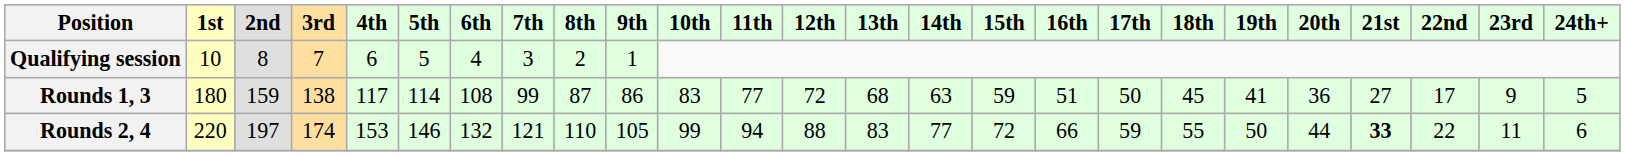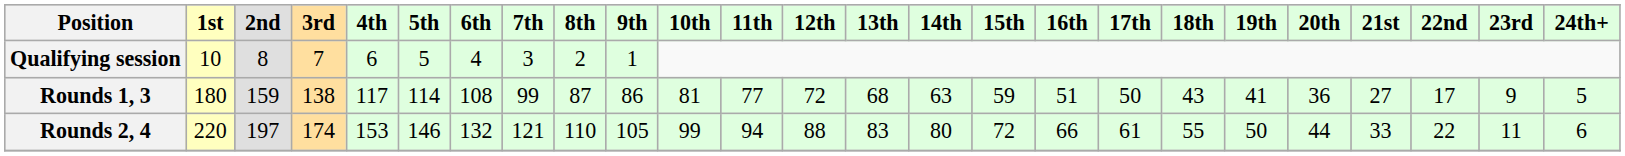Rounds 1, 3 | 10th: 83 -> 81
Rounds 1, 3 | 18th: 45 -> 43
Rounds 2, 4 | 14th: 77 -> 80
Rounds 2, 4 | 17th: 59 -> 61
Rounds 2, 4 | 21st: bold -> normal
